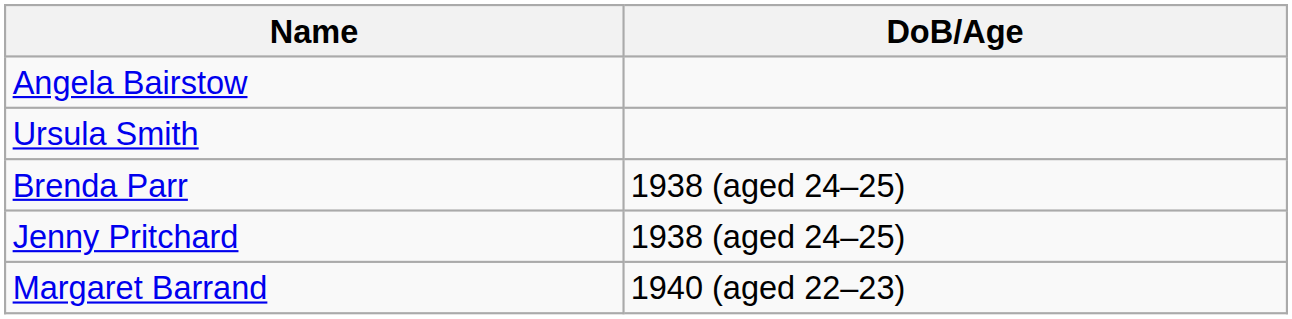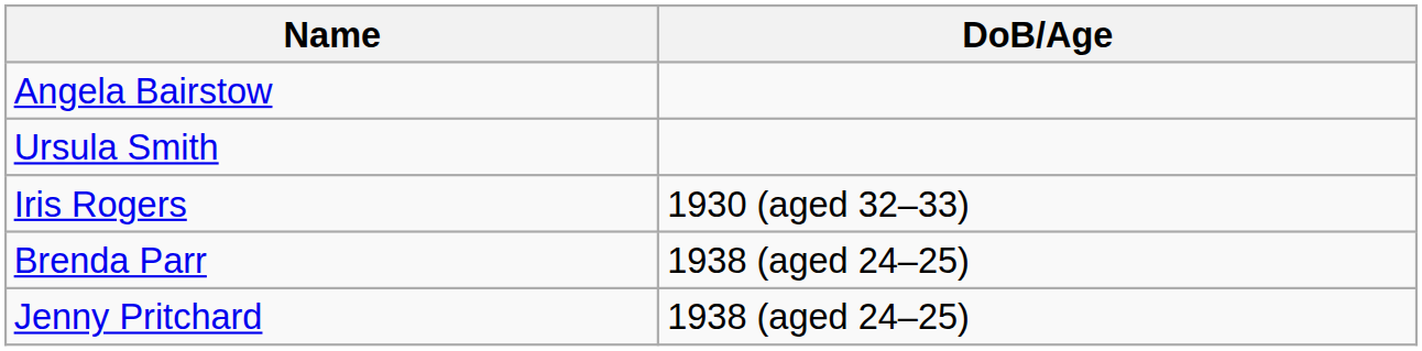+ row: Iris Rogers | 1930 (aged 32–33)
- row: Margaret Barrand | 1940 (aged 22–23)
